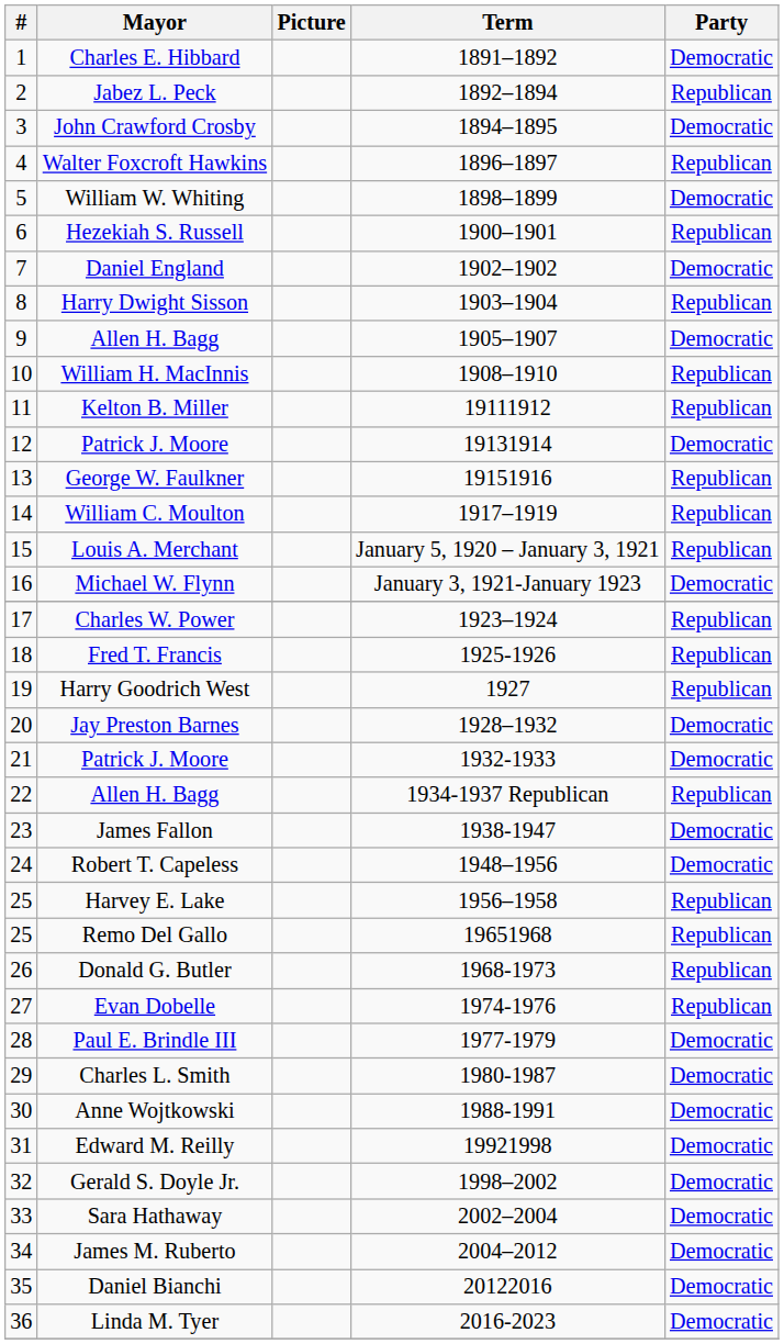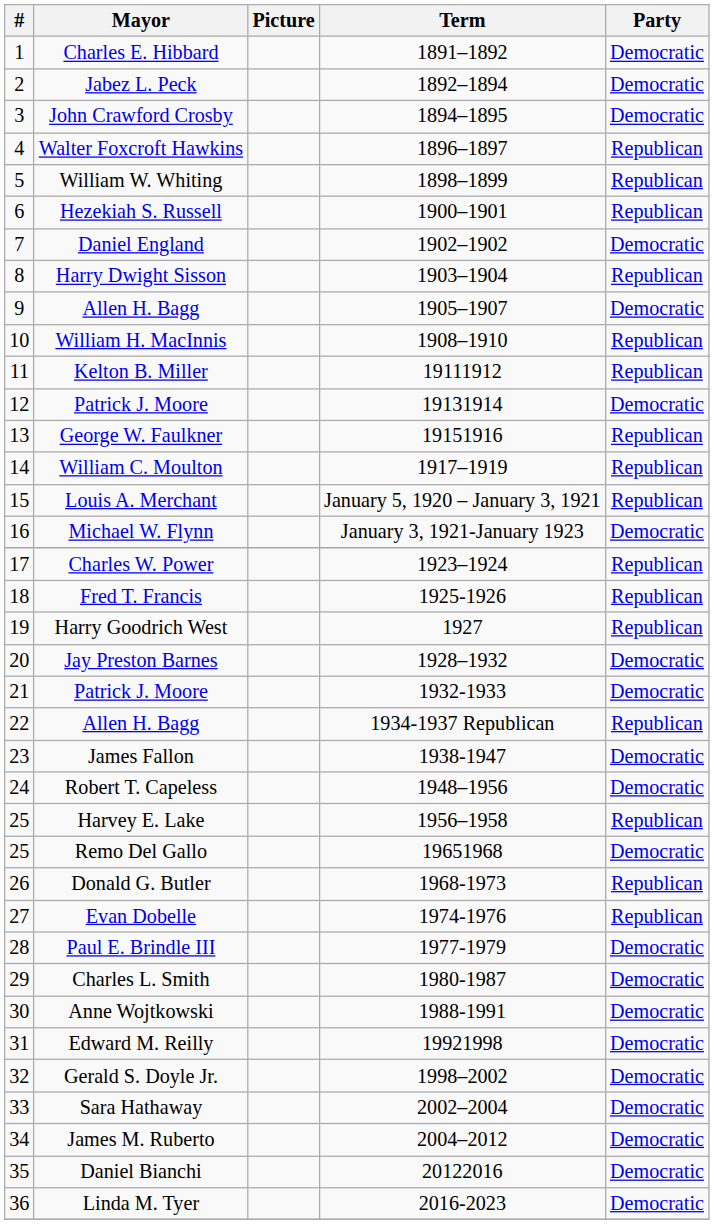Jabez L. Peck | Party: Republican -> Democratic
William W. Whiting | Party: Democratic -> Republican
Remo Del Gallo | Party: Republican -> Democratic
